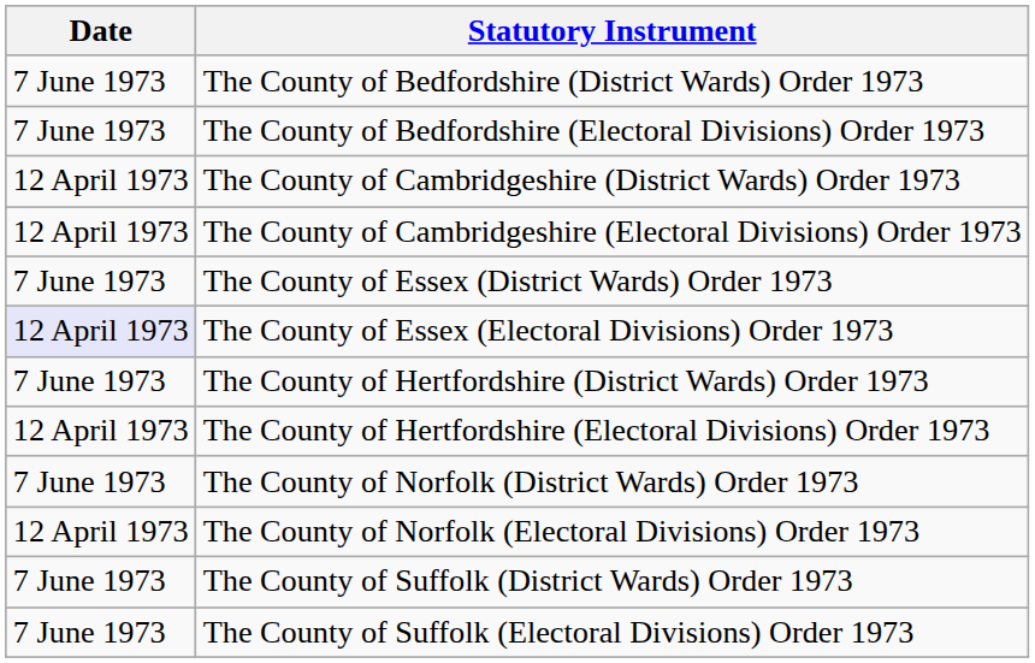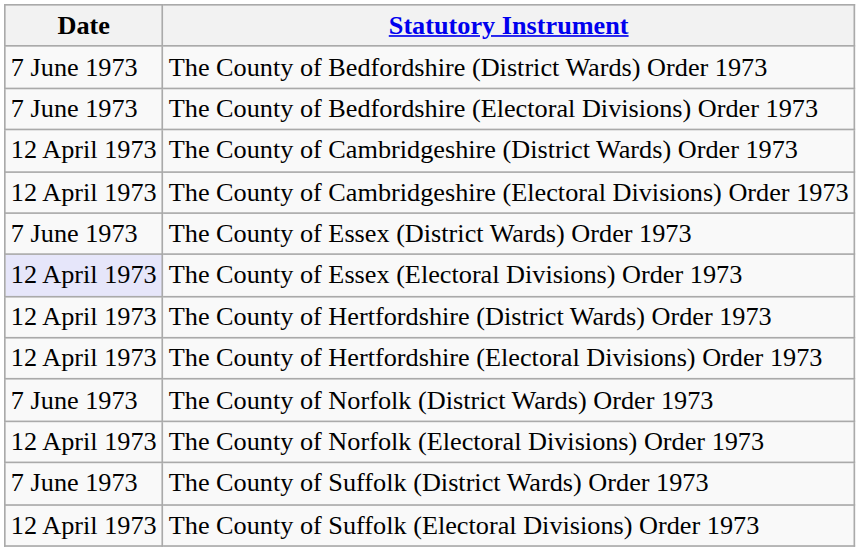The County of Hertfordshire (District Wards) Order 1973 | Date: 7 June 1973 -> 12 April 1973
The County of Suffolk (Electoral Divisions) Order 1973 | Date: 7 June 1973 -> 12 April 1973
